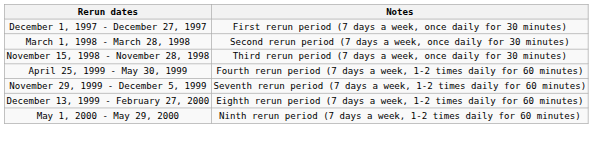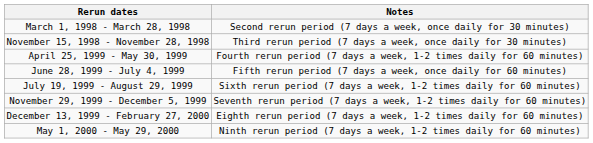- row: December 1, 1997 - December 27, 1997 | First rerun period (7 days a week, once daily for 30 minutes)
+ row: June 28, 1999 - July 4, 1999 | Fifth rerun period (7 days a week, once daily for 60 minutes)
+ row: July 19, 1999 - August 29, 1999 | Sixth rerun period (7 days a week, 1-2 times daily for 60 minutes)
